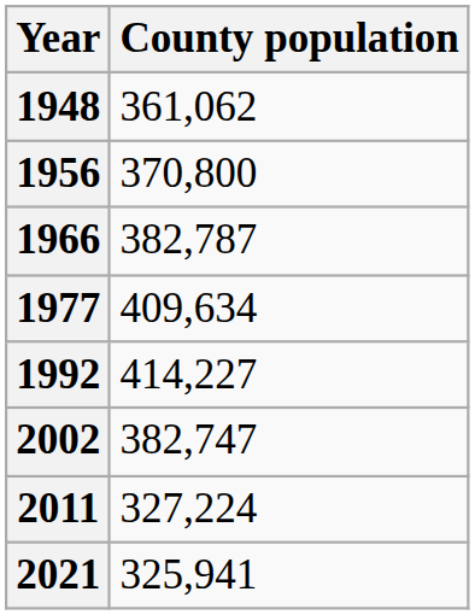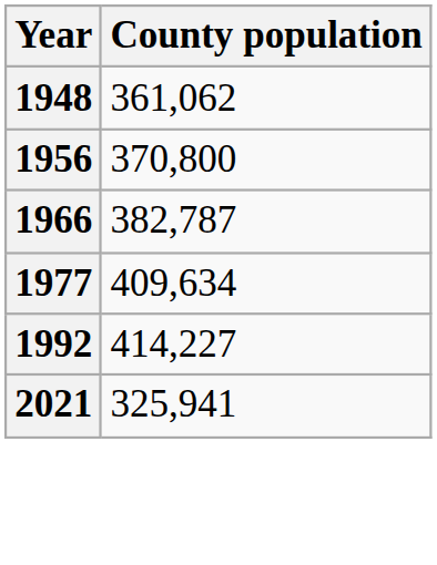- row: 2002 | 382,747
- row: 2011 | 327,224
